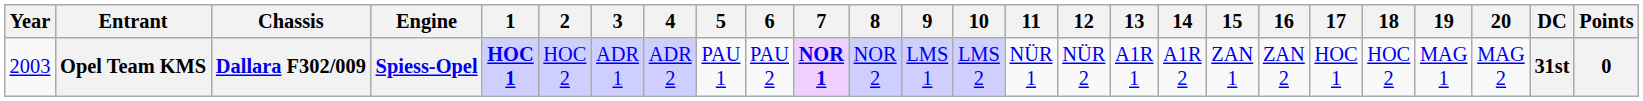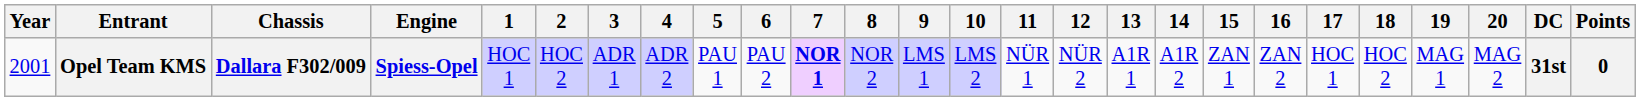Opel Team KMS | Year: 2003 -> 2001
Opel Team KMS | 1: bold -> normal
